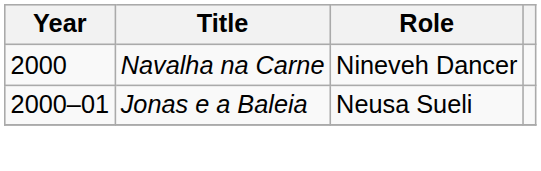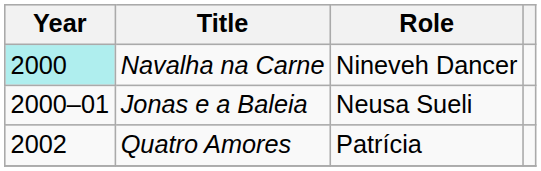Navalha na Carne | Year: no background -> paleturquoise background
+ row: 2002 | Quatro Amores | Patrícia
